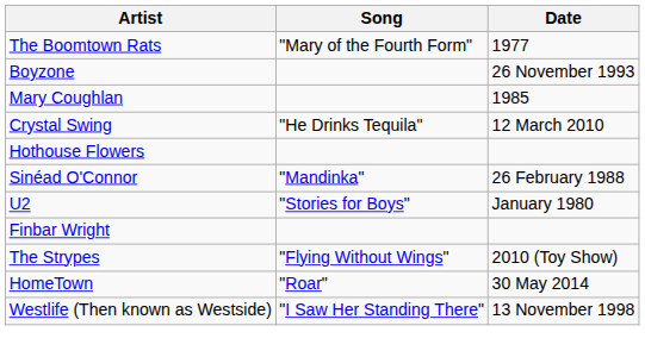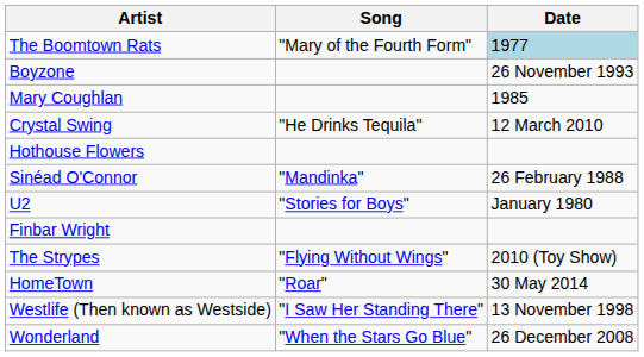The Boomtown Rats | Date: no background -> lightblue background
+ row: Wonderland | "When the Stars Go Blue" | 26 December 2008
